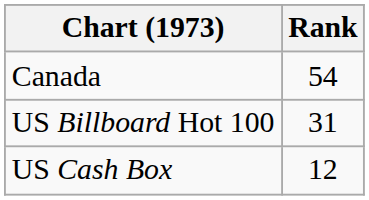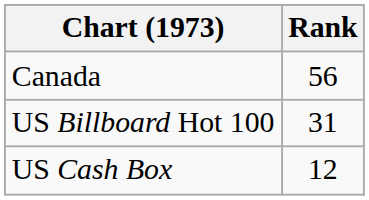Canada | Rank: 54 -> 56
